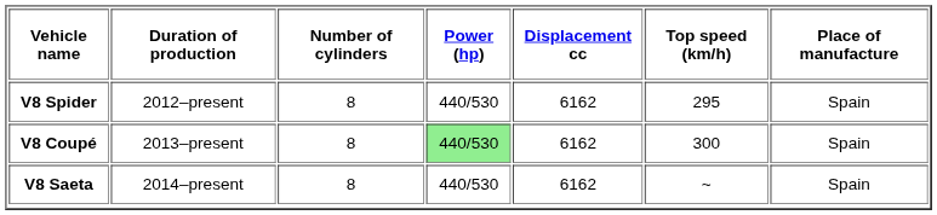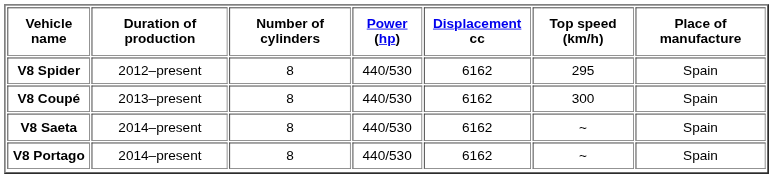V8 Coupé | Power (hp): lightgreen background -> no background
+ row: V8 Portago | 2014–present | 8 | 440/530 | 6162 | ~ | Spain
